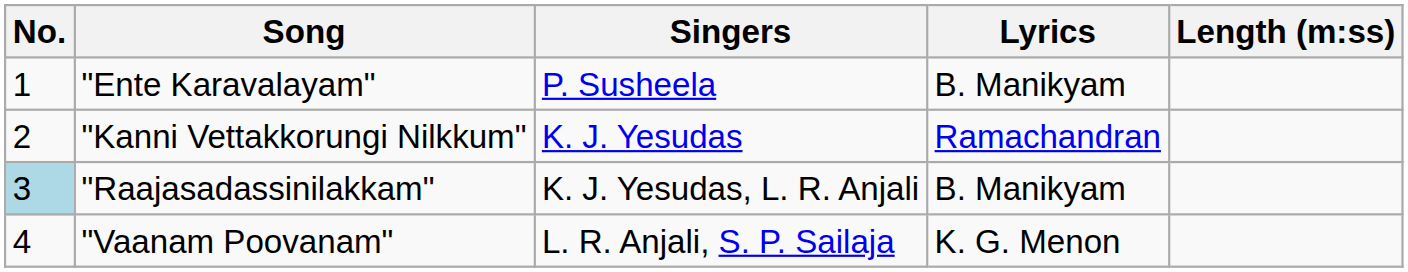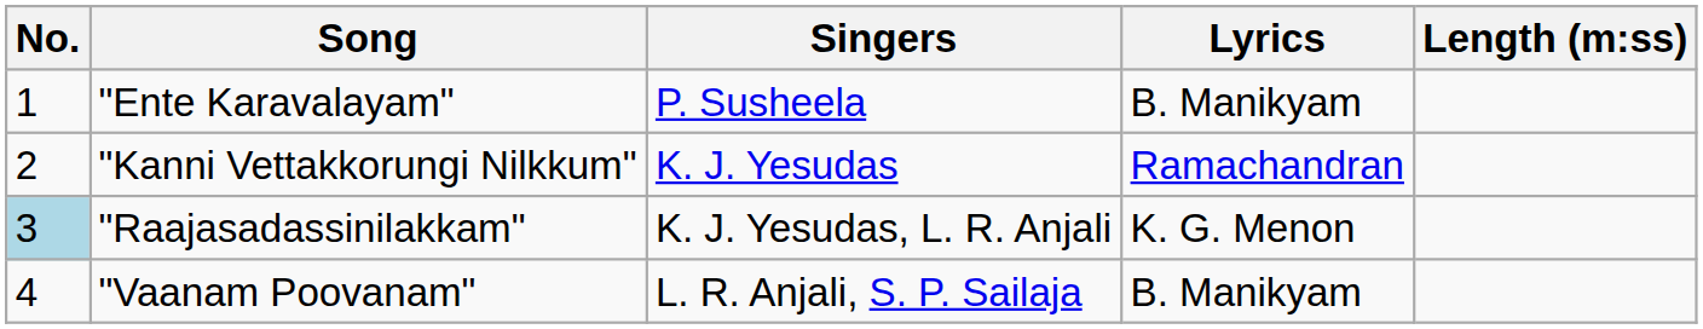"Raajasadassinilakkam" | Lyrics: B. Manikyam -> K. G. Menon
"Vaanam Poovanam" | Lyrics: K. G. Menon -> B. Manikyam
